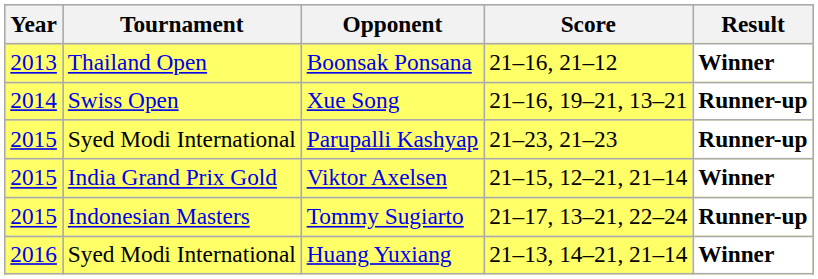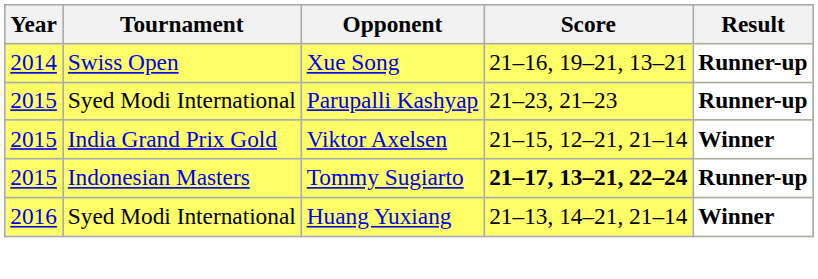- row: 2013 | Thailand Open | Boonsak Ponsana | 21–16, 21–12 | Winner
Tommy Sugiarto | Score: normal -> bold
